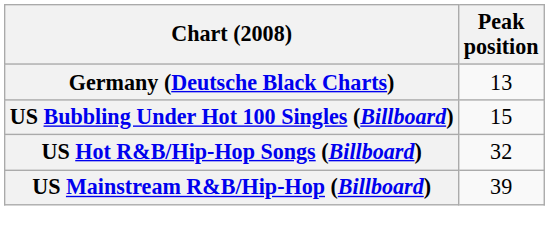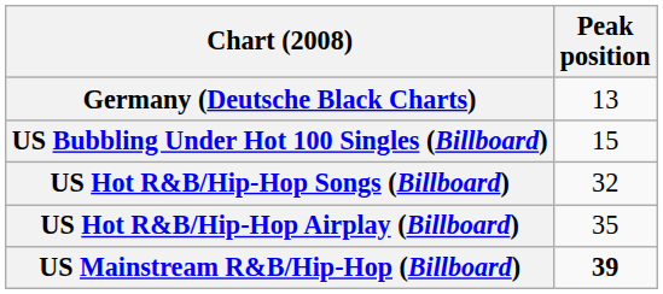+ row: US Hot R&B/Hip-Hop Airplay (Billboard) | 35
US Mainstream R&B/Hip-Hop (Billboard) | Peak position: normal -> bold
